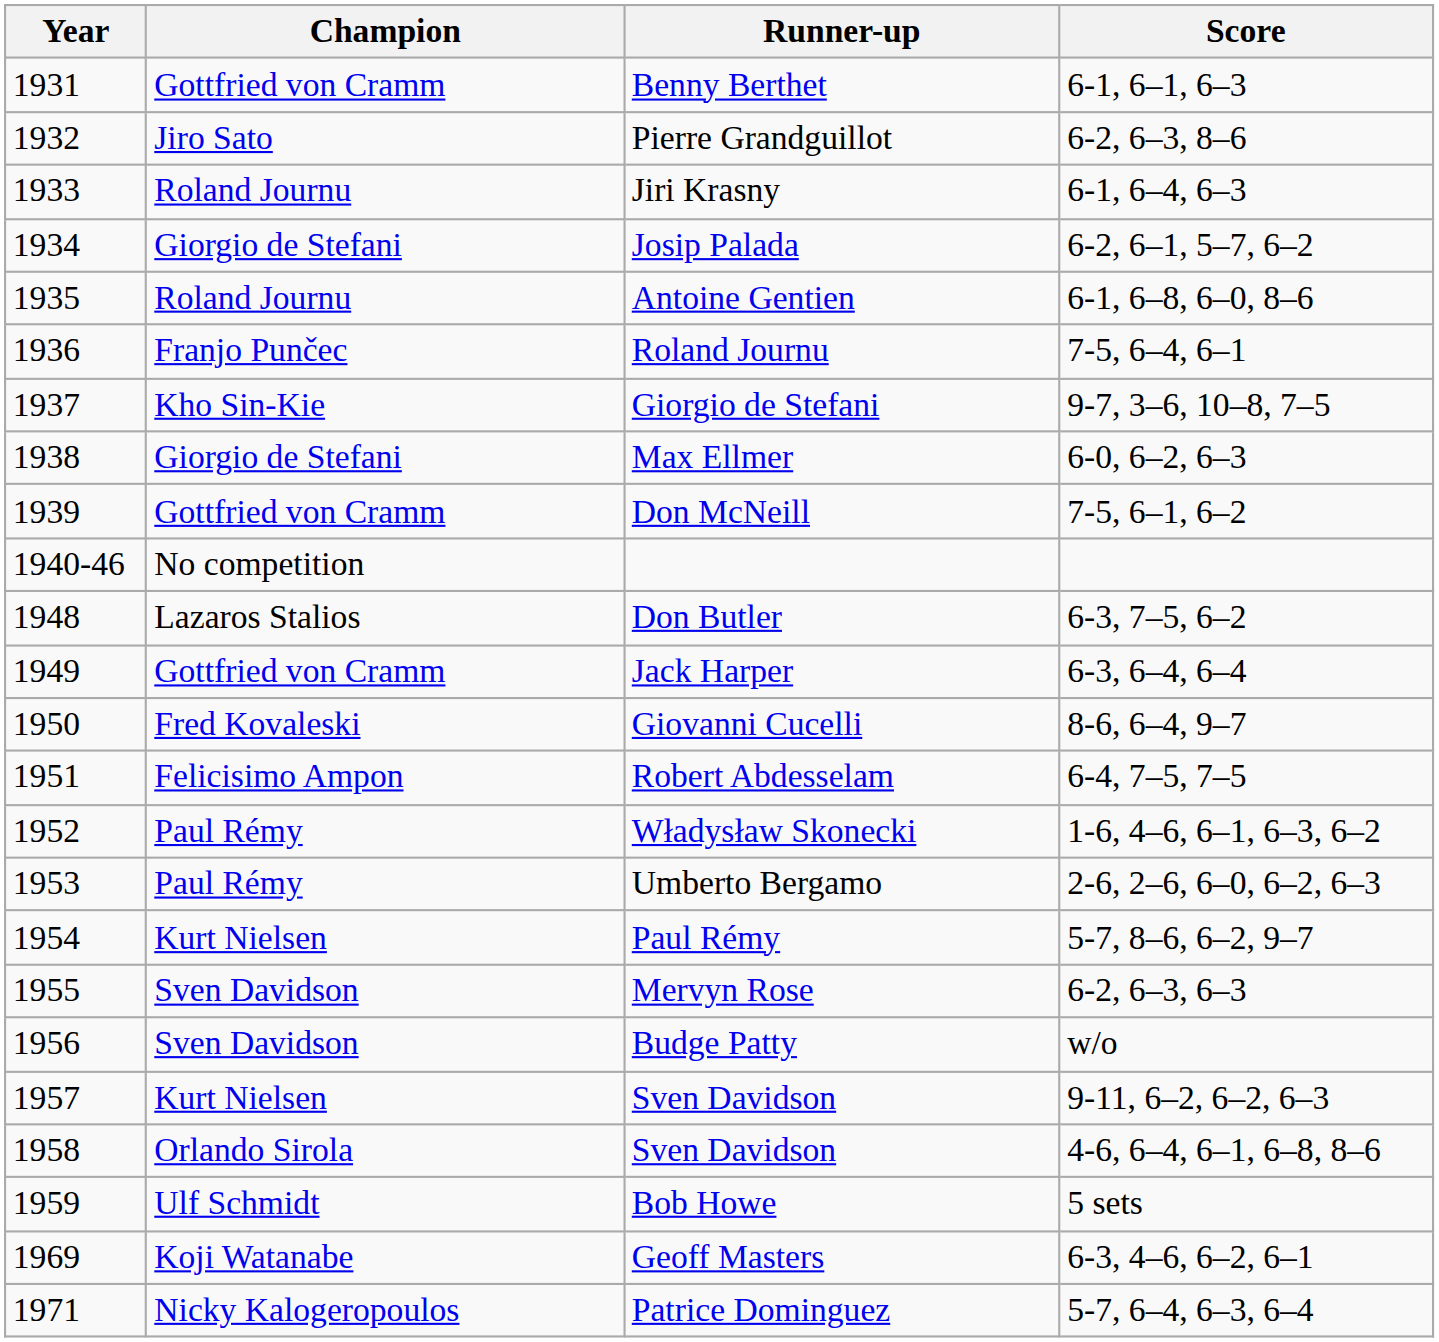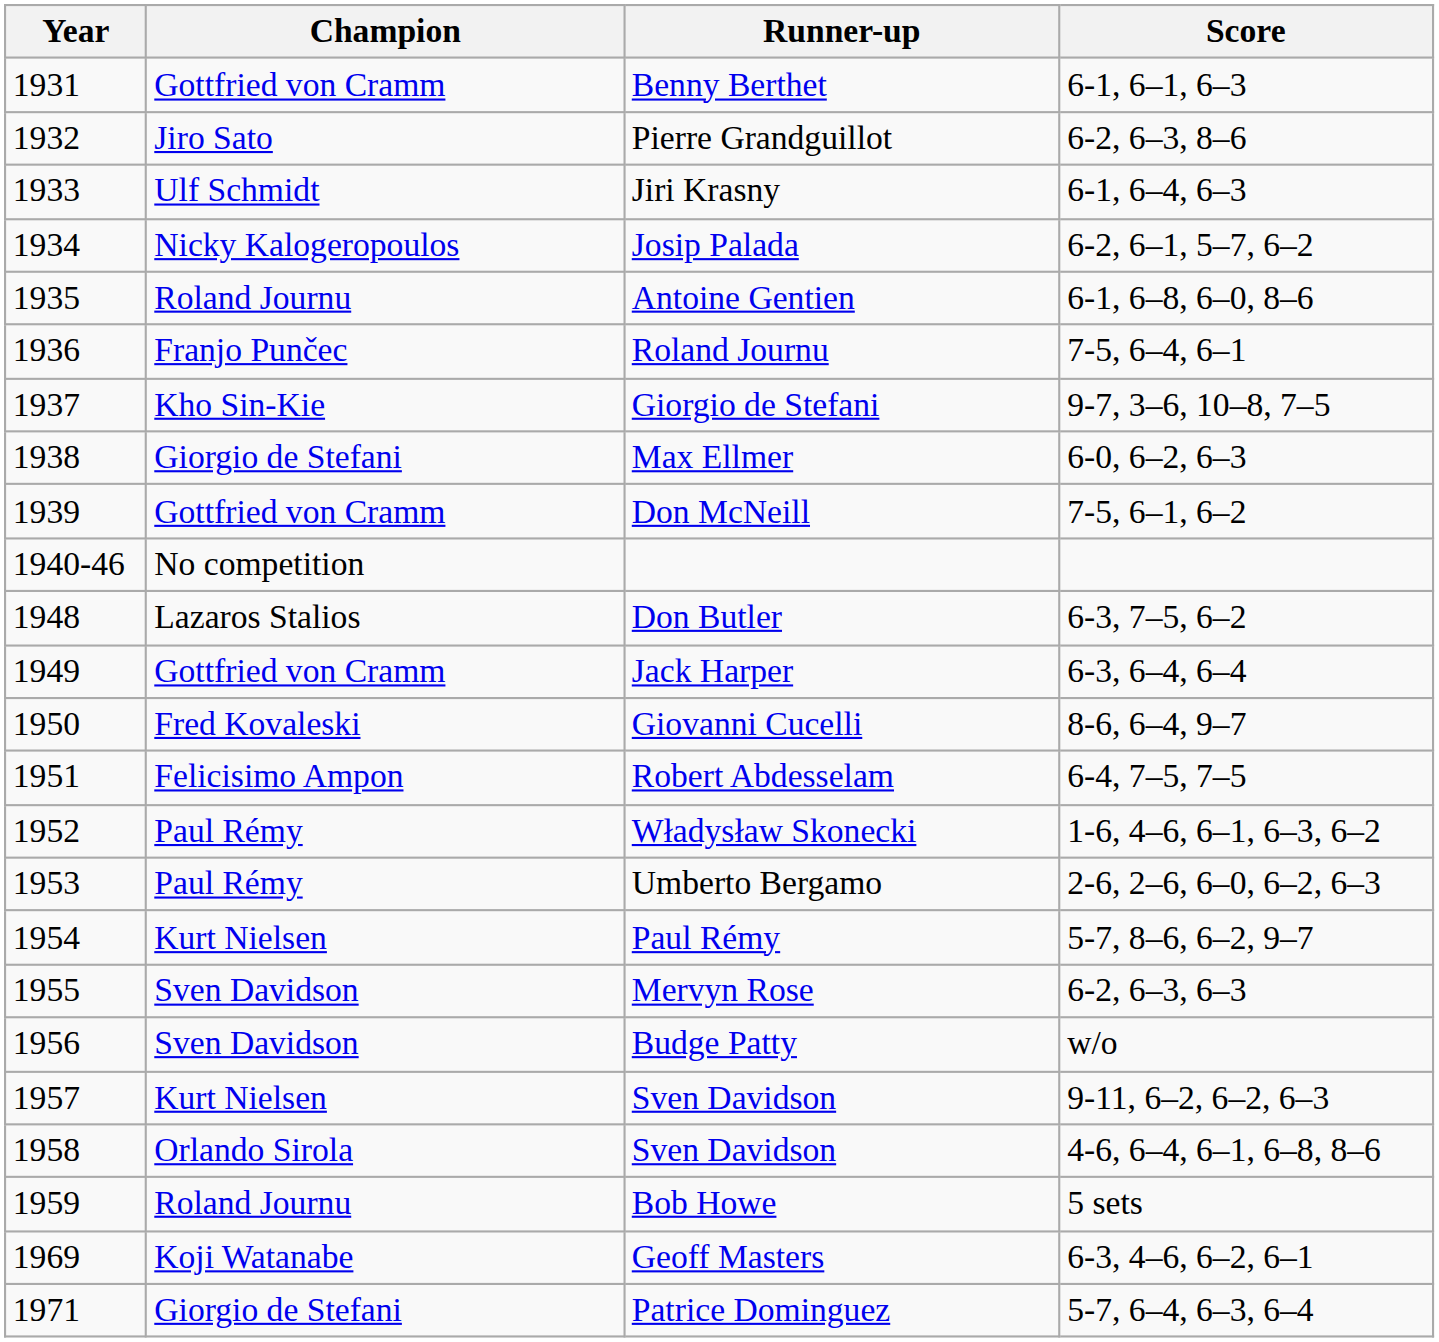Jiri Krasny | Champion: Roland Journu -> Ulf Schmidt
Josip Palada | Champion: Giorgio de Stefani -> Nicky Kalogeropoulos
Bob Howe | Champion: Ulf Schmidt -> Roland Journu
Patrice Dominguez | Champion: Nicky Kalogeropoulos -> Giorgio de Stefani
